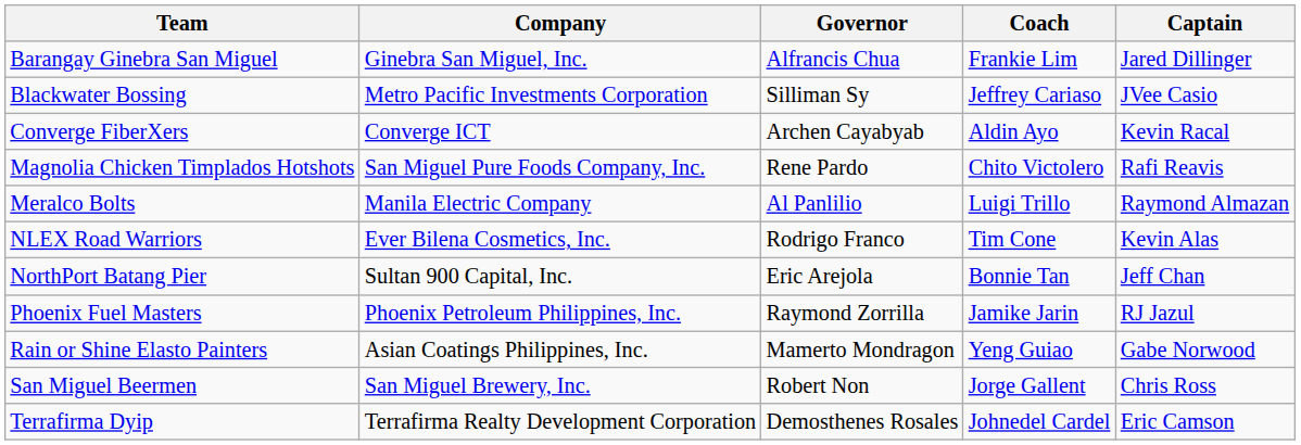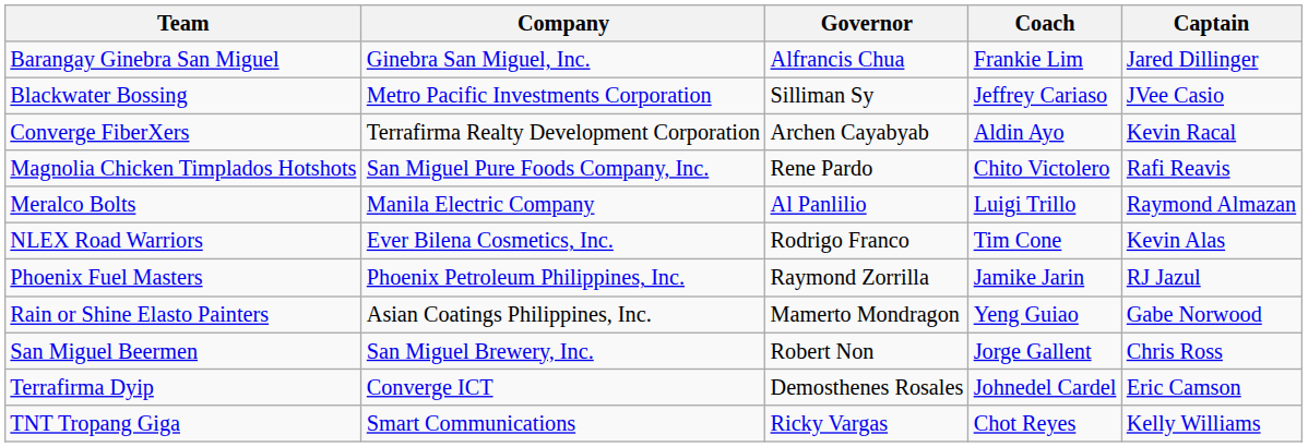Converge FiberXers | Company: Converge ICT -> Terrafirma Realty Development Corporation
- row: NorthPort Batang Pier | Sultan 900 Capital, Inc. | Eric Arejola | Bonnie Tan | Jeff Chan
Terrafirma Dyip | Company: Terrafirma Realty Development Corporation -> Converge ICT
+ row: TNT Tropang Giga | Smart Communications | Ricky Vargas | Chot Reyes | Kelly Williams
